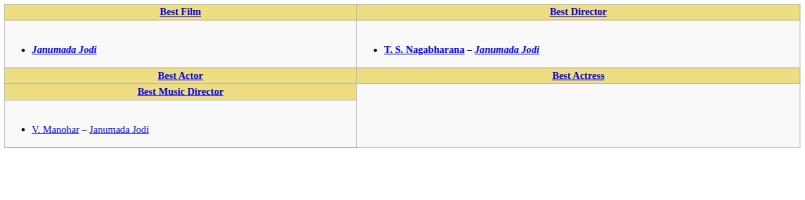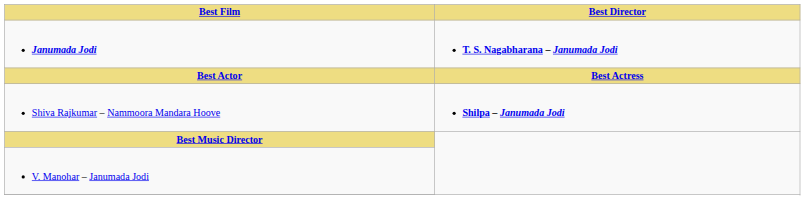+ row: Shiva Rajkumar – Nammoora Mandara Hoove | Shilpa – Janumada Jodi
